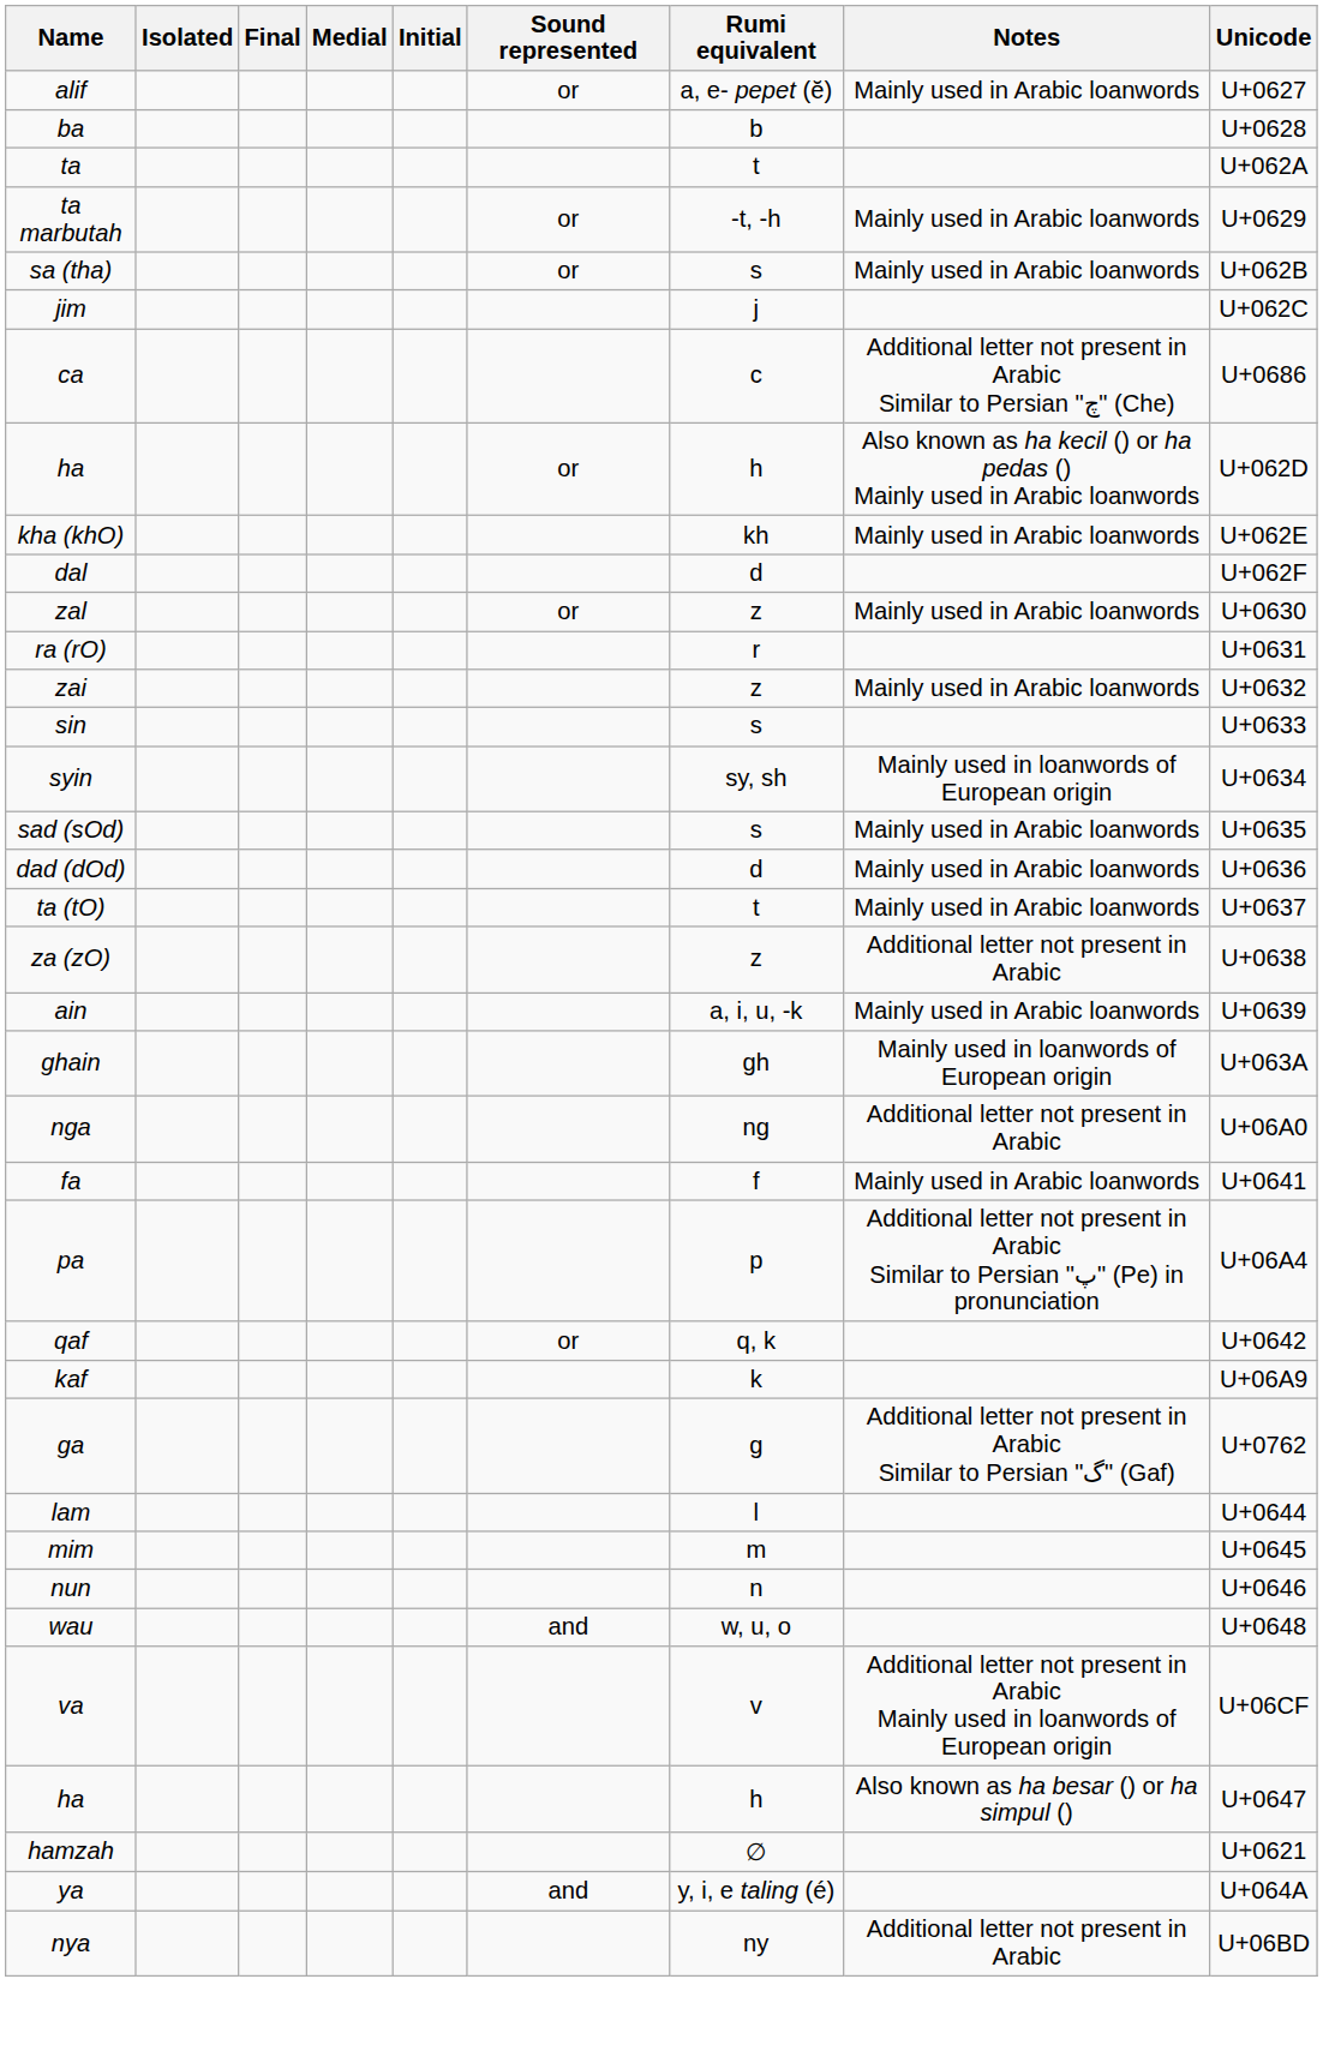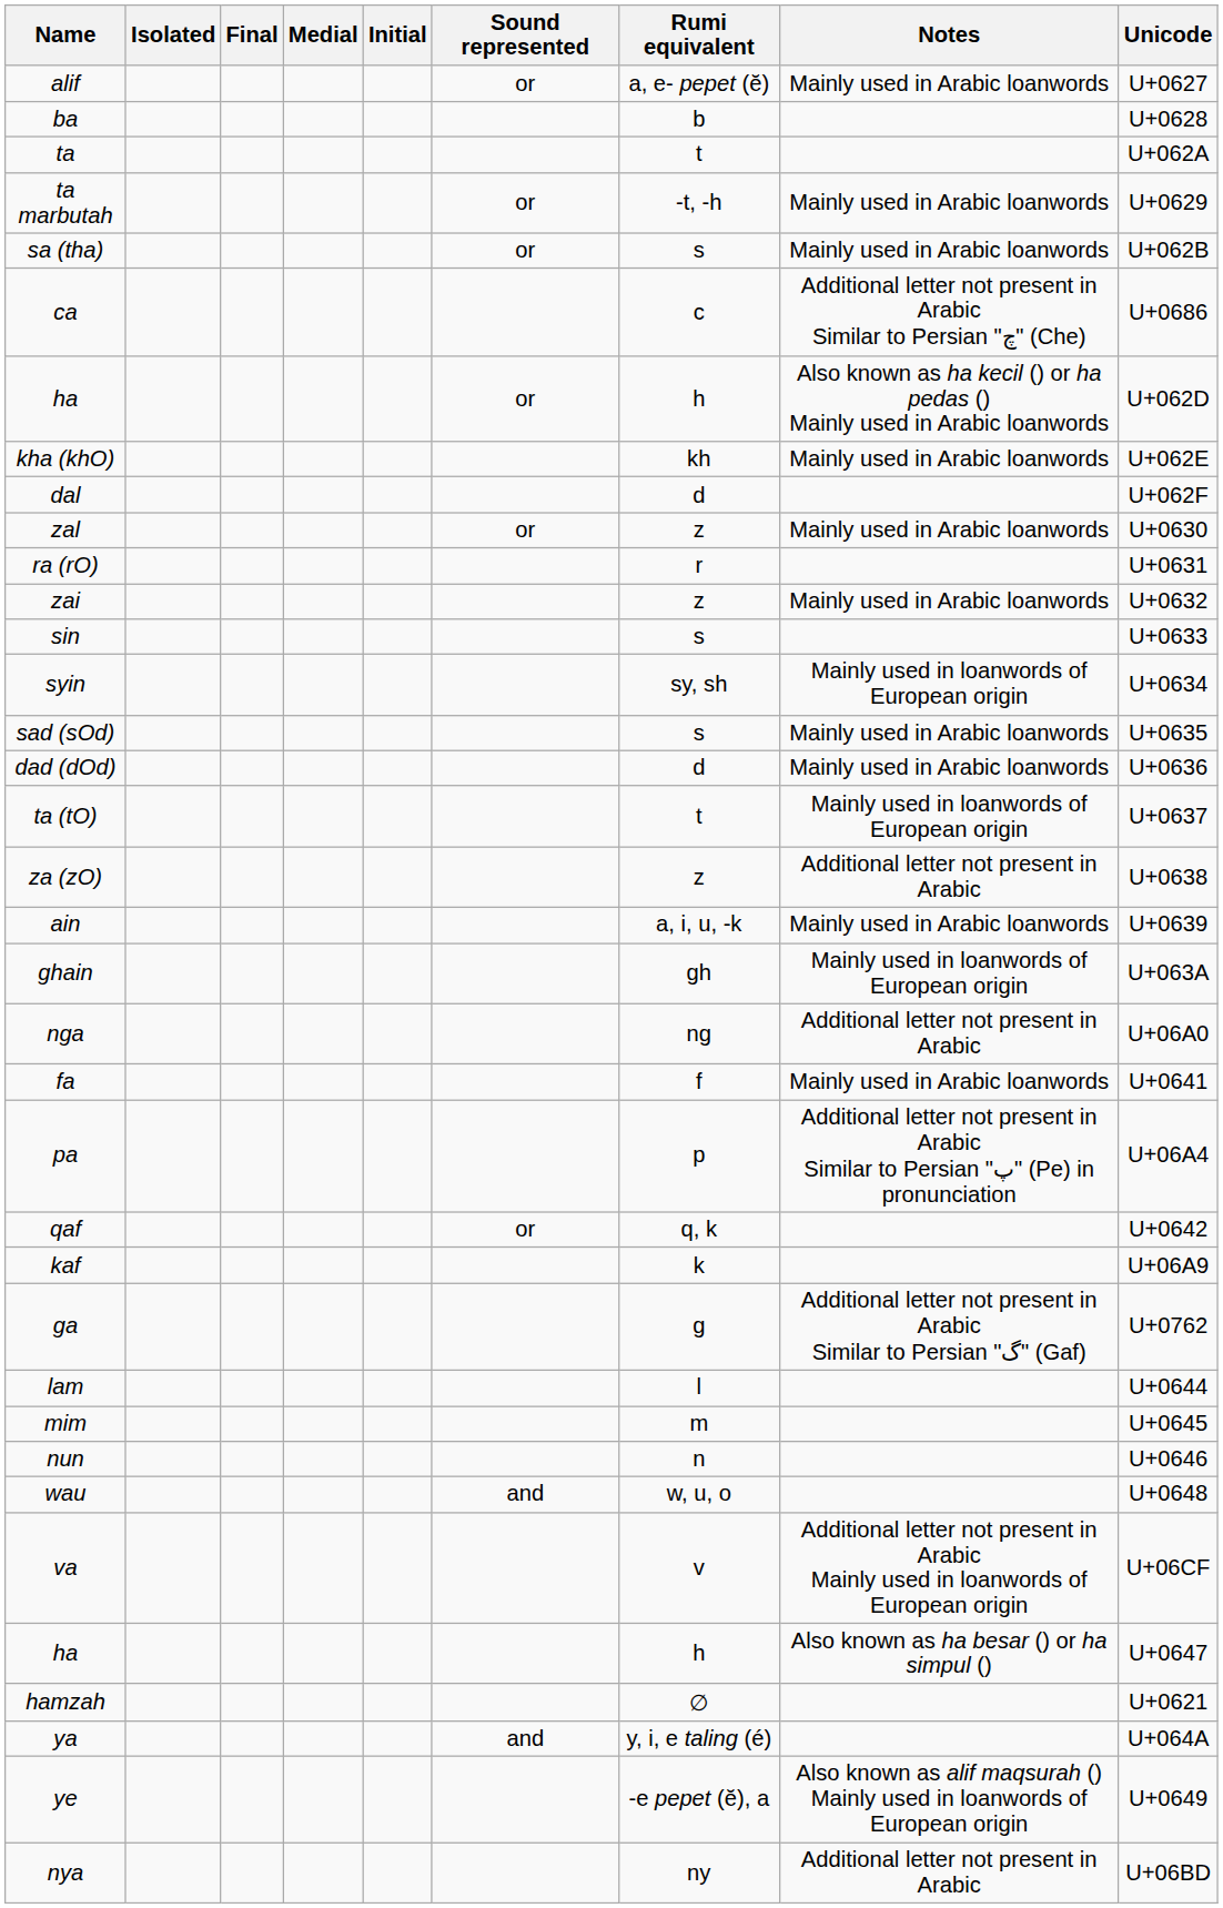- row: jim | j | U+062C
ta (tO) | Notes: Mainly used in Arabic loanwords -> Mainly used in loanwords of European origin
+ row: ye | -e pepet (ĕ), a | Also known as alif maqsurah () Mainly used in loanwords of European origin | U+0649
